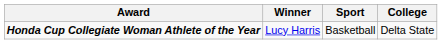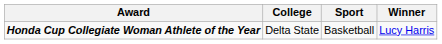columns swapped: Winner <-> College
